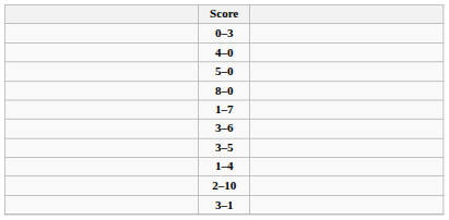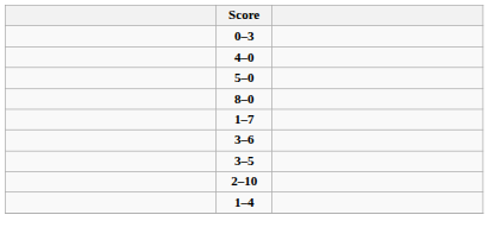rows swapped: 1–4 <-> 2–10
- row: 3–1
